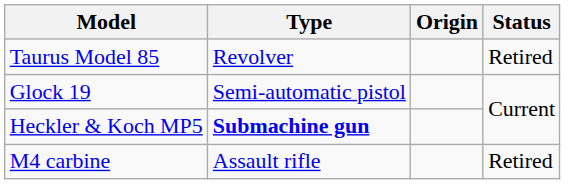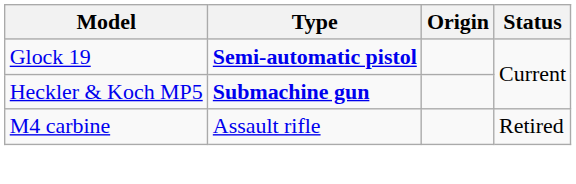- row: Taurus Model 85 | Revolver | Retired
Glock 19 | Type: normal -> bold
